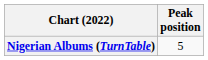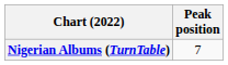Nigerian Albums (TurnTable) | Peak position: 5 -> 7
